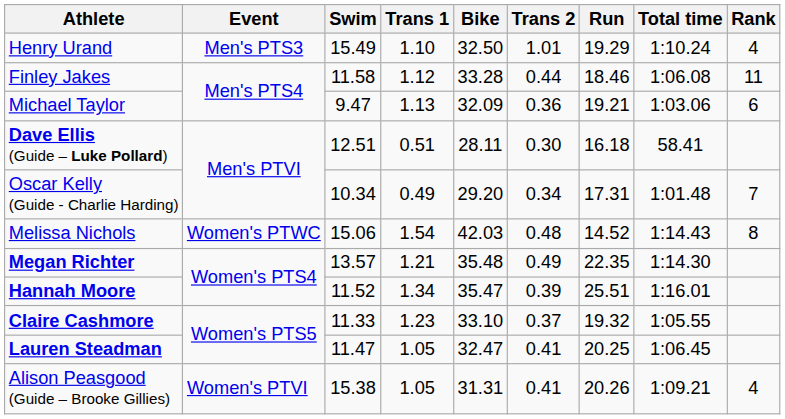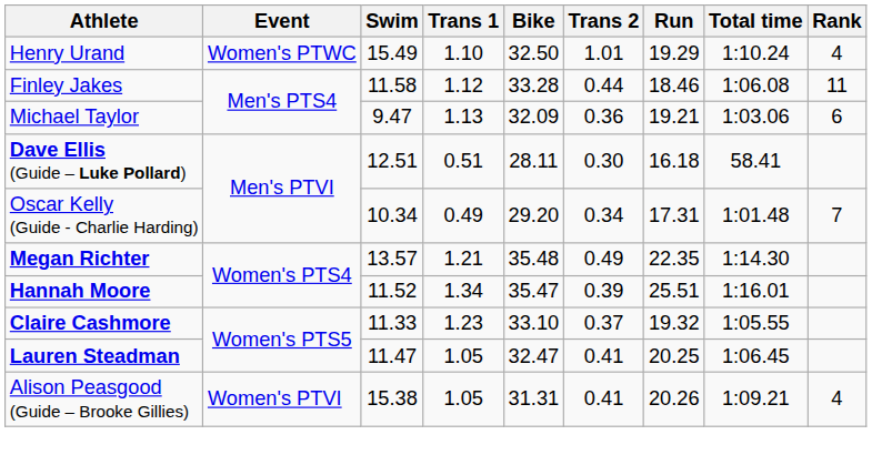Henry Urand | Event: Men's PTS3 -> Women's PTWC
- row: Melissa Nichols | Women's PTWC | 15.06 | 1.54 | 42.03 | 0.48 | 14.52 | 1:14.43 | 8
